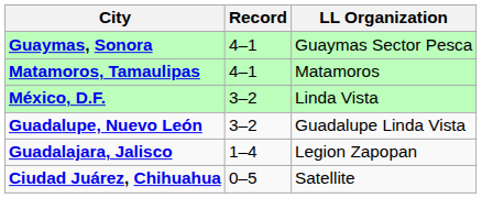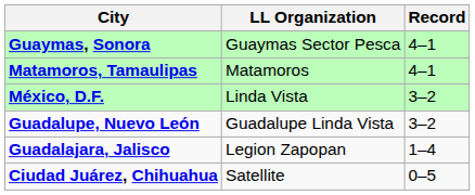columns swapped: LL Organization <-> Record
